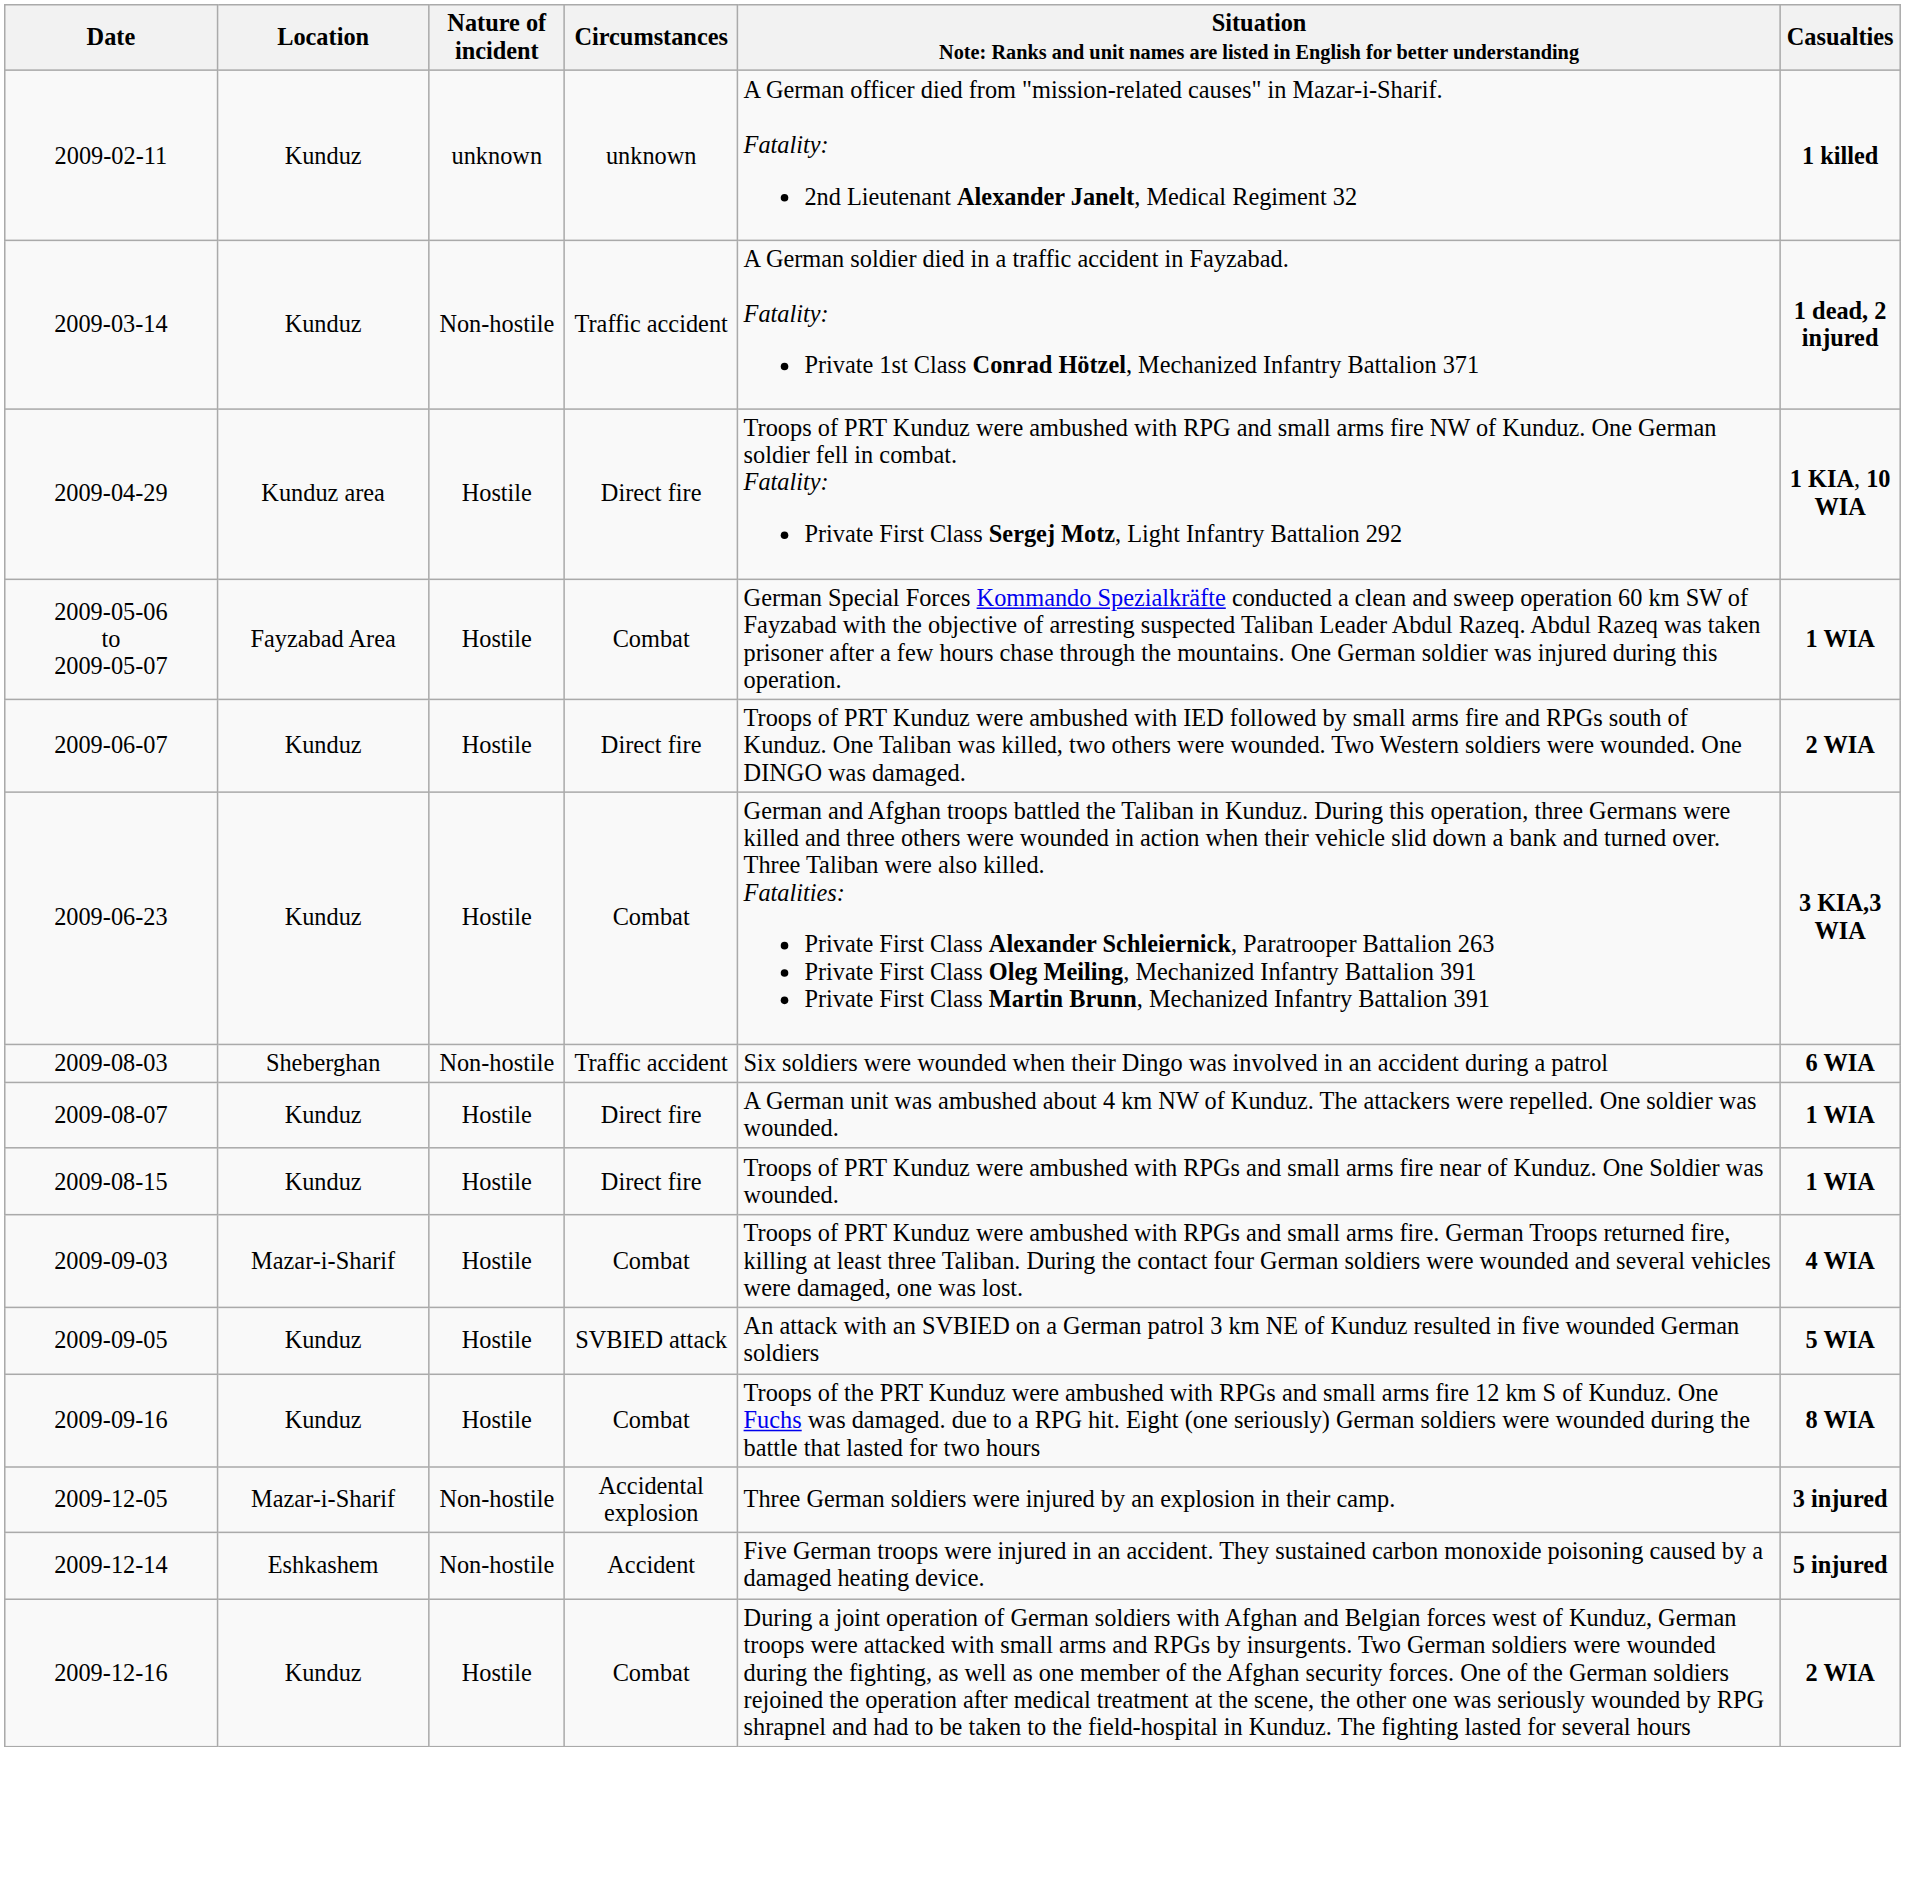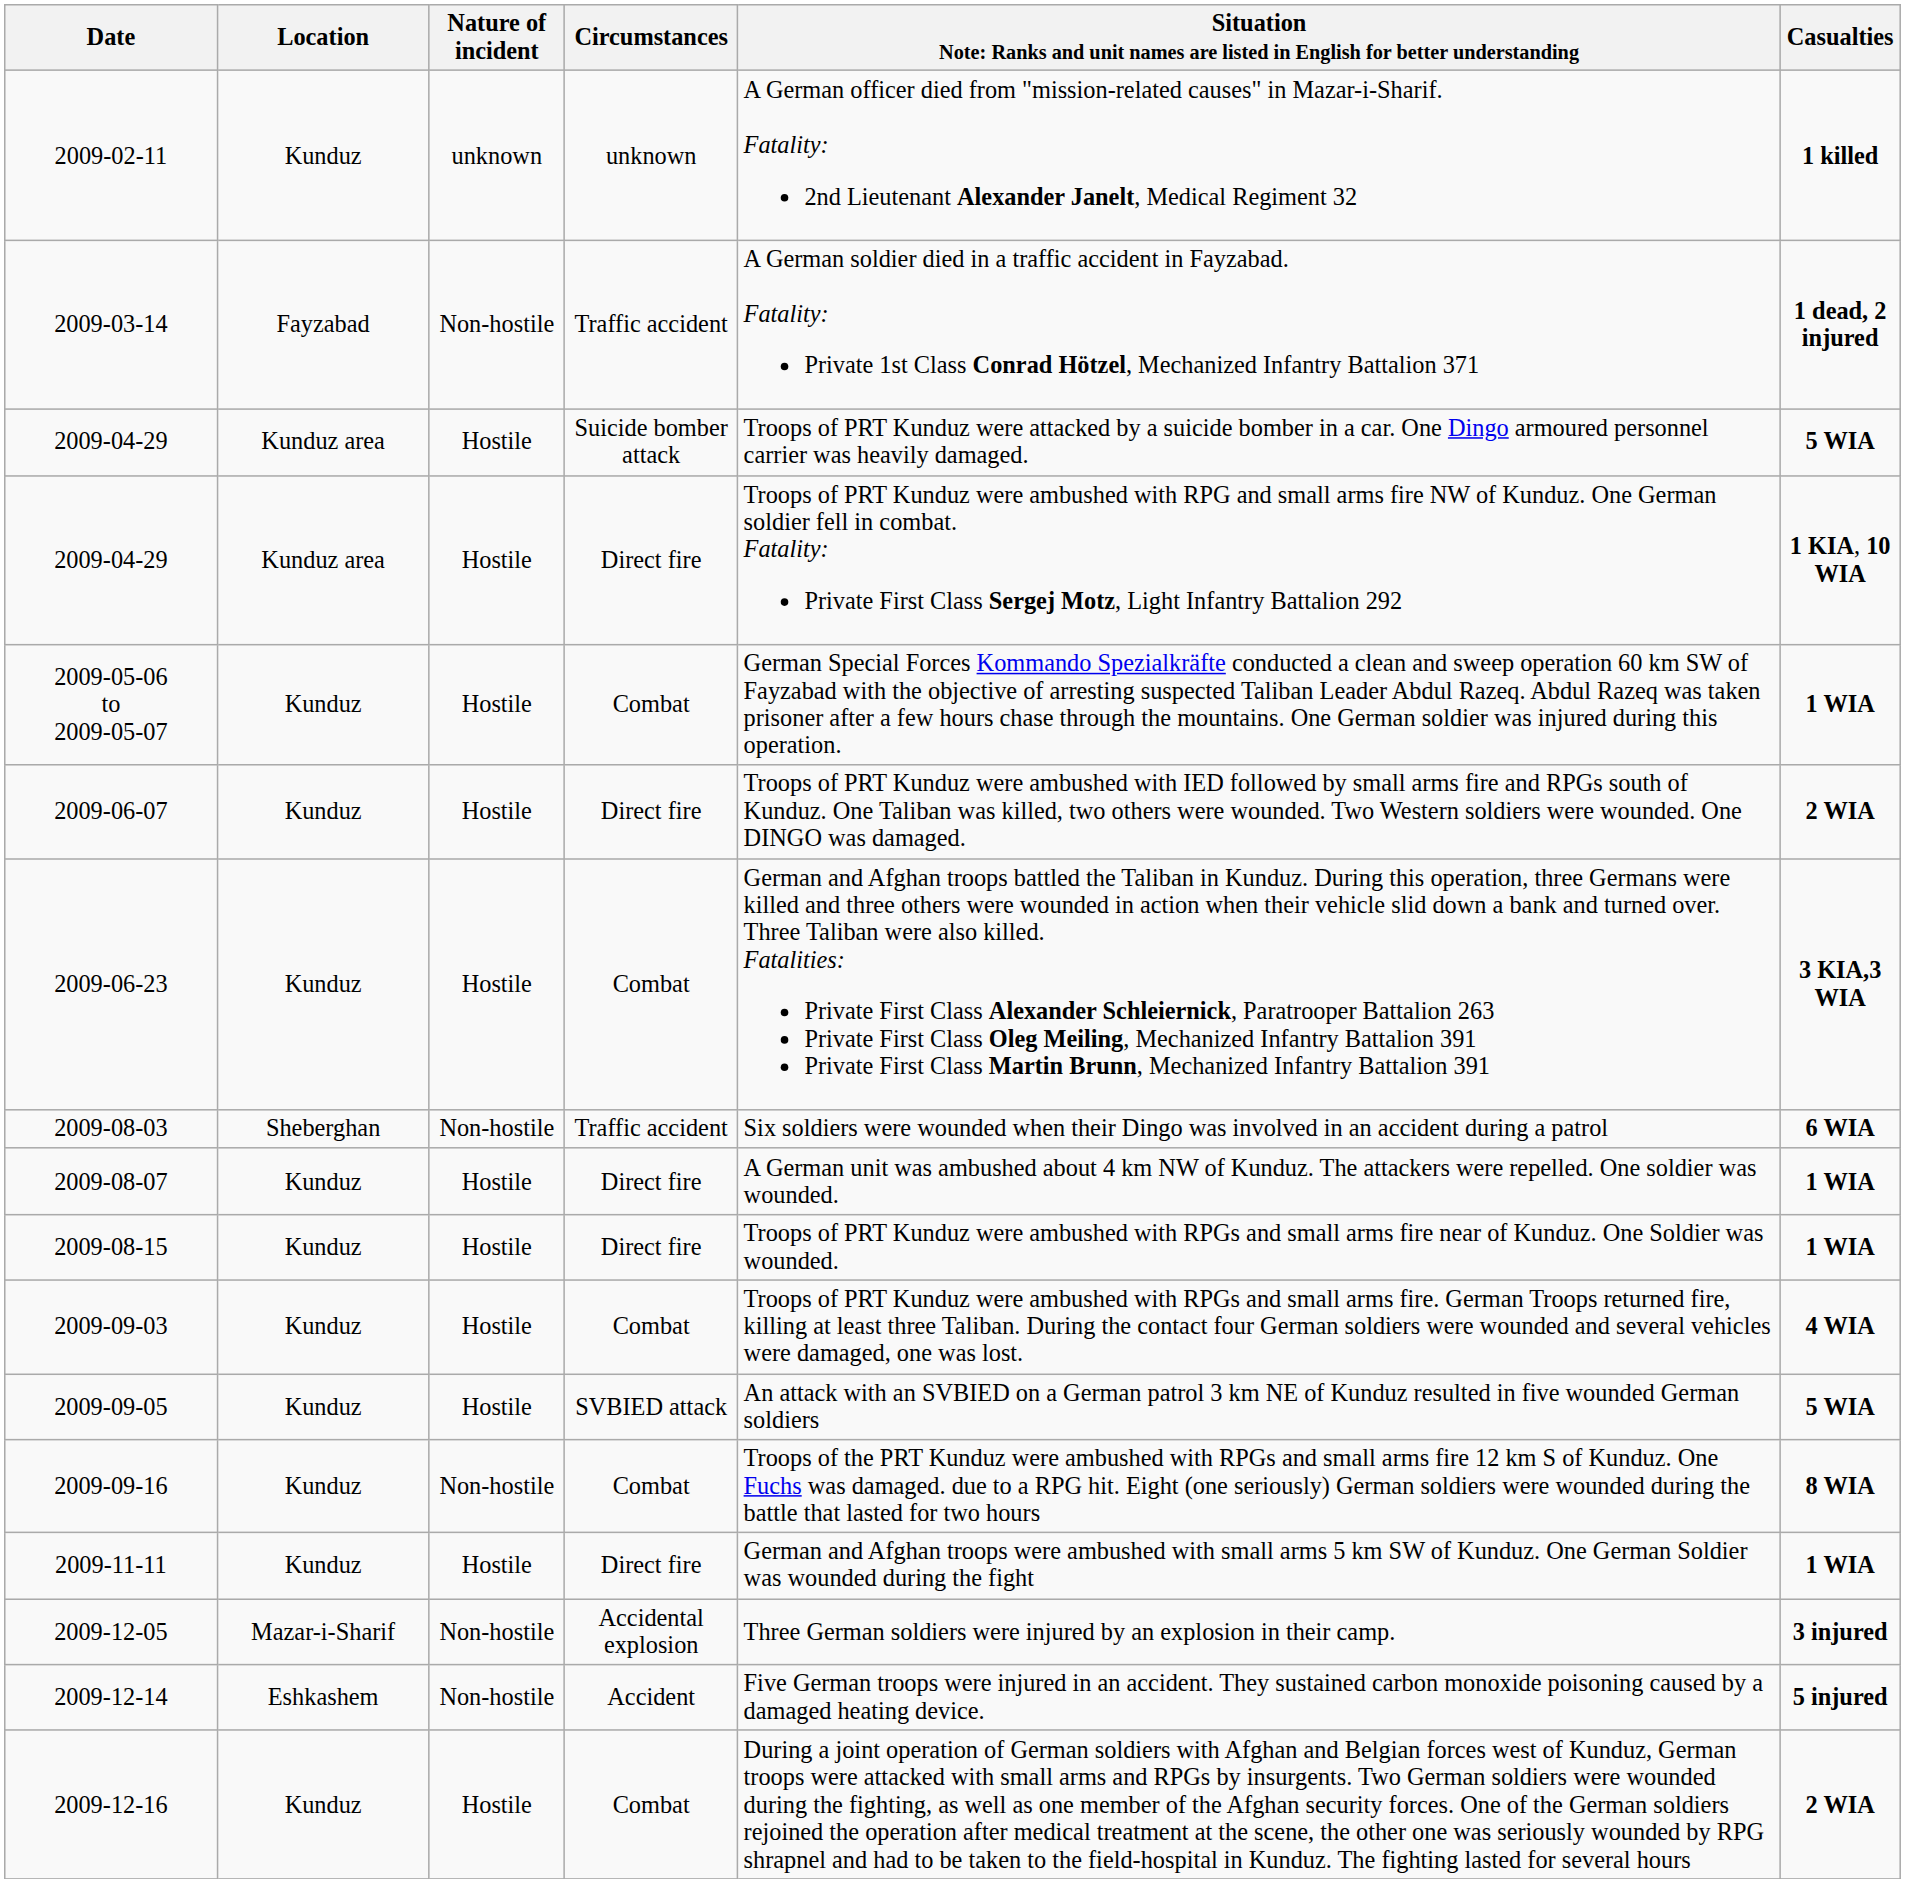2009-03-14 | Location: Kunduz -> Fayzabad
+ row: 2009-04-29 | Kunduz area | Hostile | Suicide bomber attack | Troops of PRT Kunduz were attacked by a suicide bomber in a car. One Dingo armoured personnel carrier was heavily damaged. | 5 WIA
2009-05-06 to 2009-05-07 | Location: Fayzabad Area -> Kunduz
2009-09-03 | Location: Mazar-i-Sharif -> Kunduz
2009-09-16 | Nature of incident: Hostile -> Non-hostile
+ row: 2009-11-11 | Kunduz | Hostile | Direct fire | German and Afghan troops were ambushed with small arms 5 km SW of Kunduz. One German Soldier was wounded during the fight | 1 WIA
